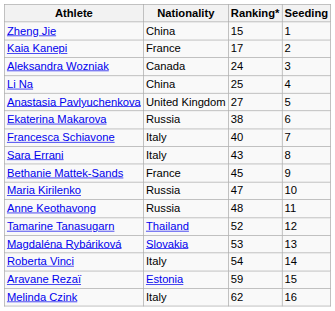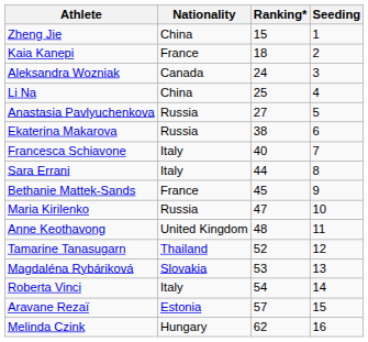Kaia Kanepi | Ranking*: 17 -> 18
Anastasia Pavlyuchenkova | Nationality: United Kingdom -> Russia
Sara Errani | Ranking*: 43 -> 44
Anne Keothavong | Nationality: Russia -> United Kingdom
Aravane Rezaï | Ranking*: 59 -> 57
Melinda Czink | Nationality: Italy -> Hungary
